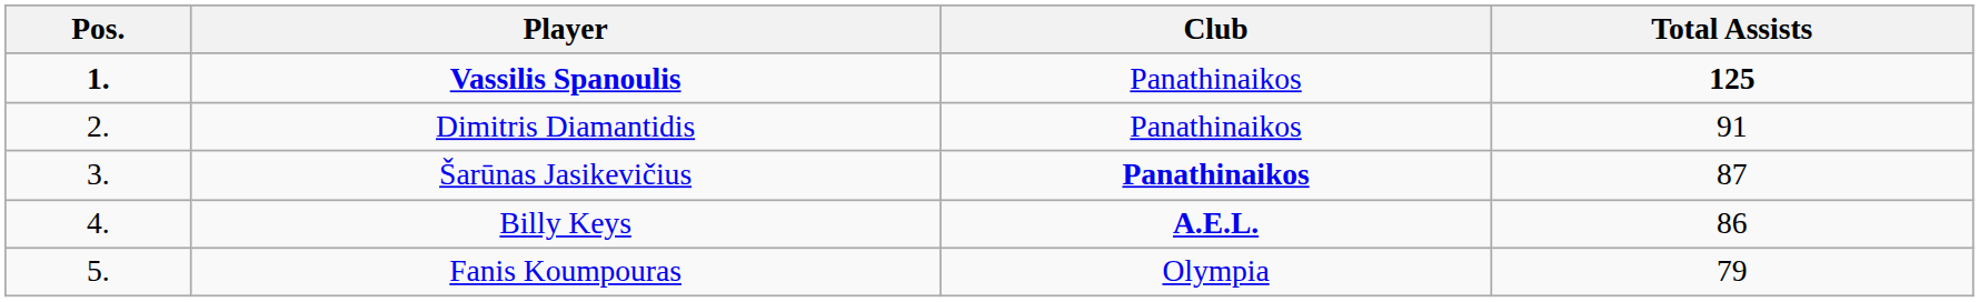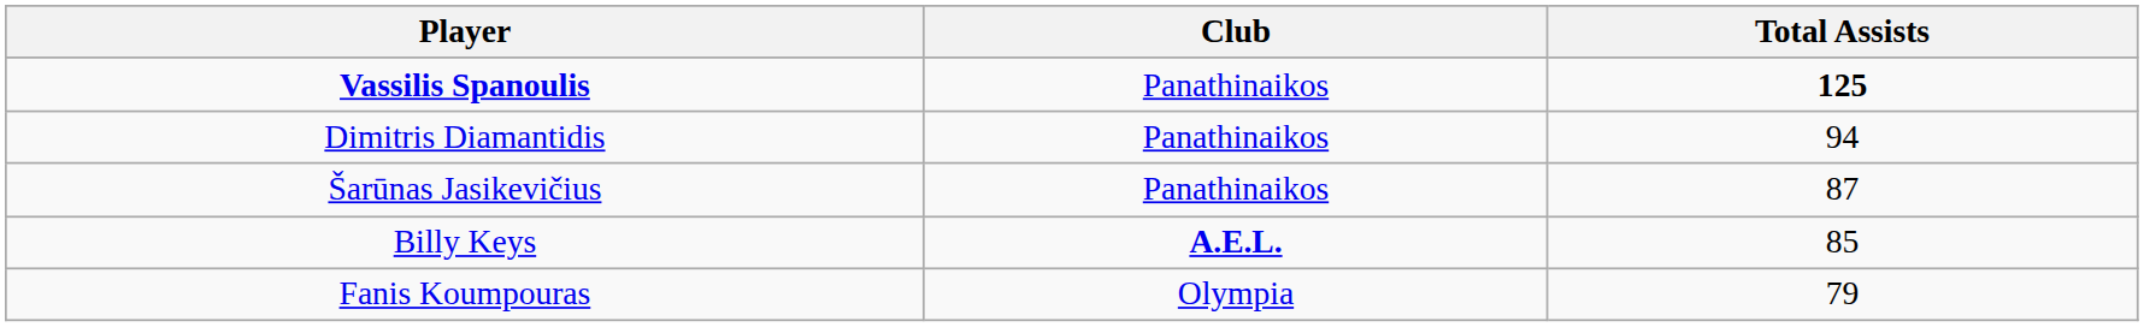- column: Pos. | 1. | 2. | 3. | 4. | 5.
Dimitris Diamantidis | Total Assists: 91 -> 94
Šarūnas Jasikevičius | Club: bold -> normal
Billy Keys | Total Assists: 86 -> 85
